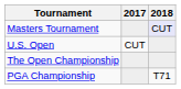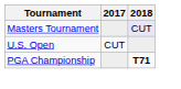- row: The Open Championship
PGA Championship | 2018: normal -> bold
